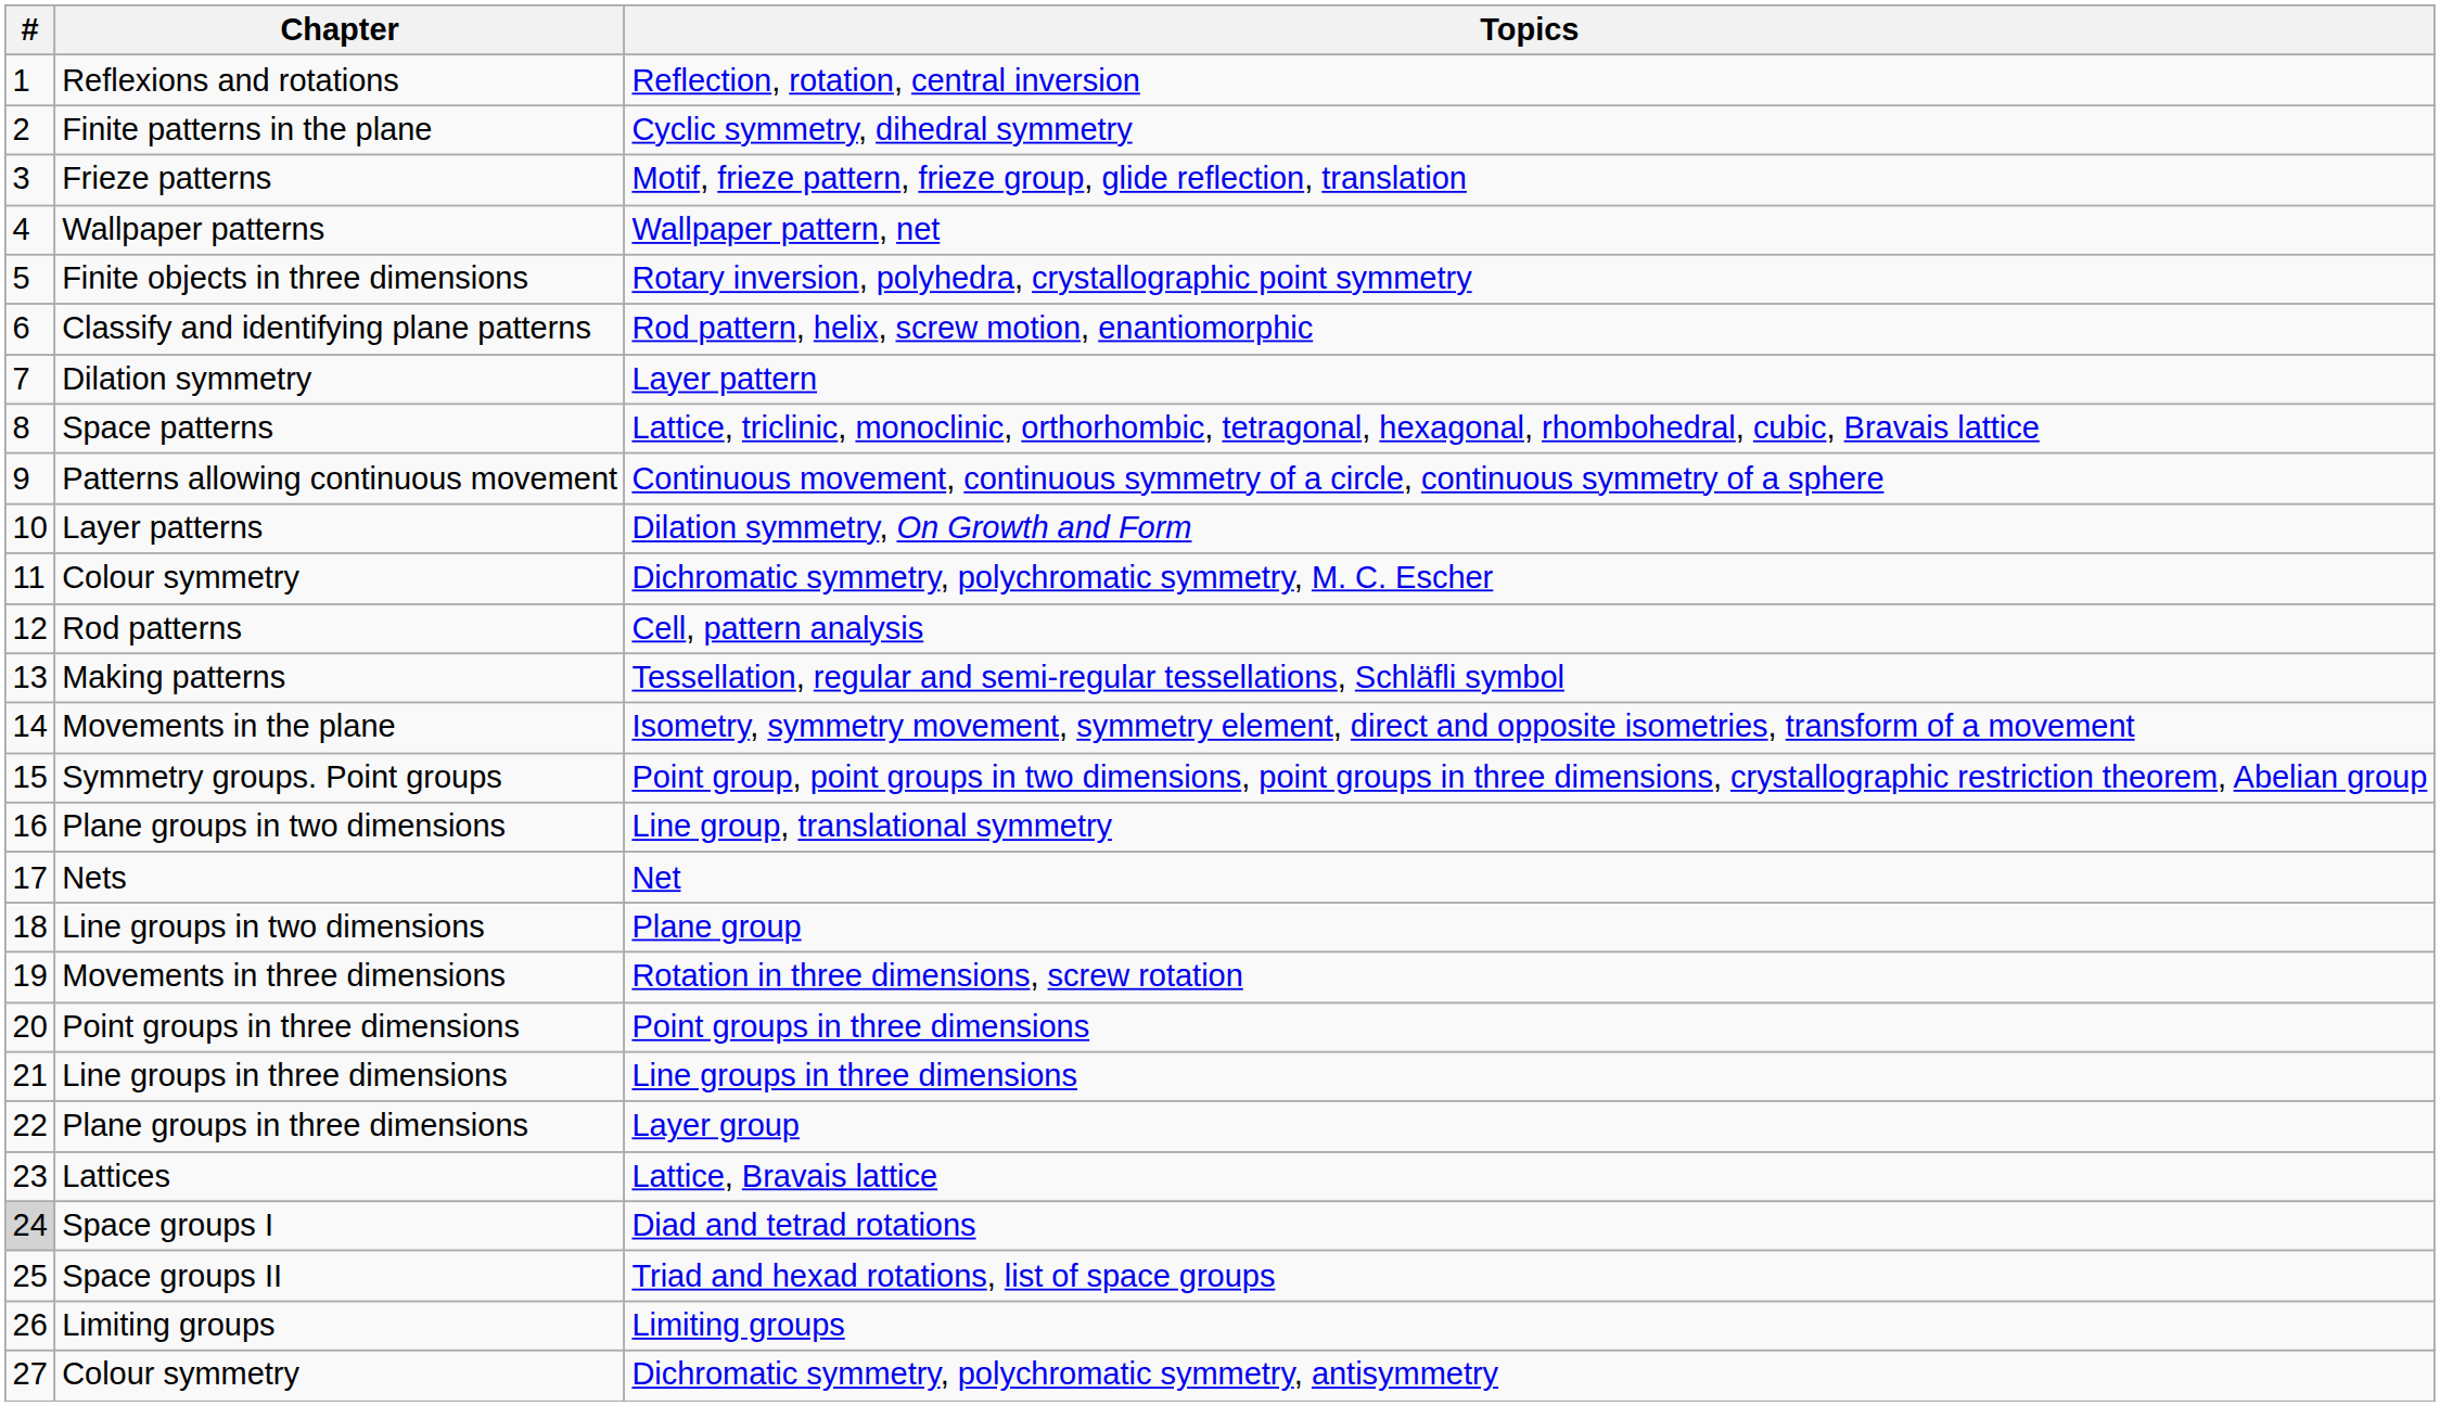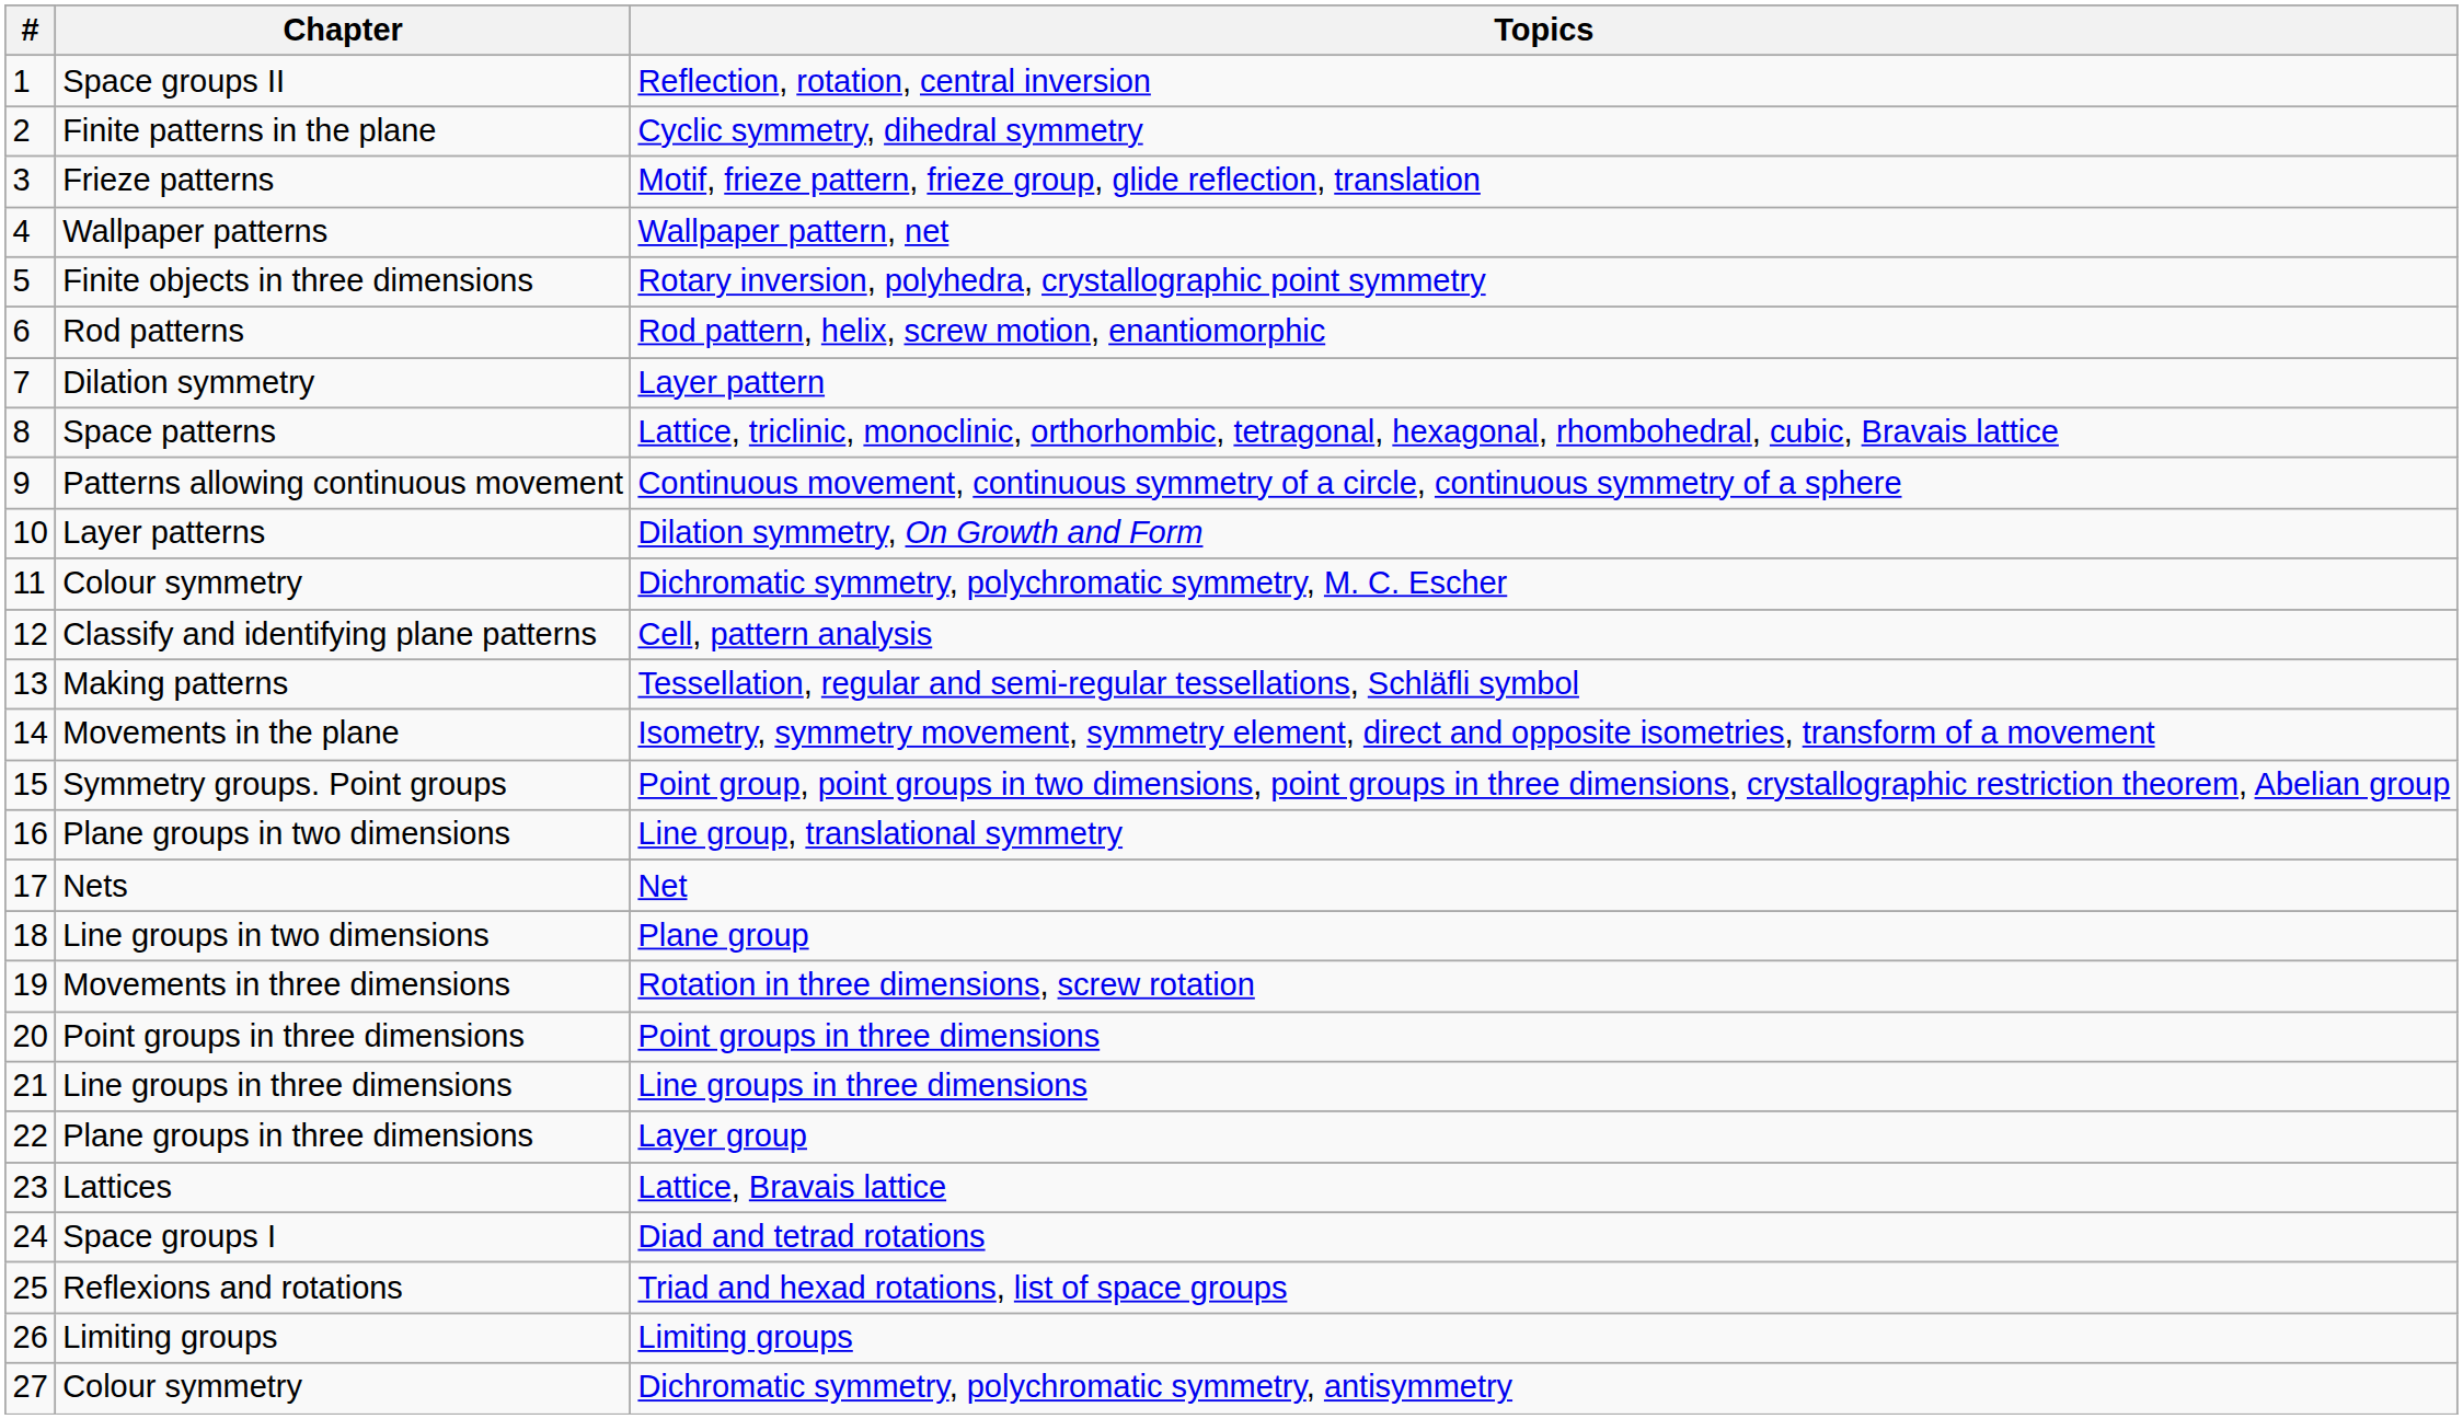Reflection, rotation, central inversion | Chapter: Reflexions and rotations -> Space groups II
Rod pattern, helix, screw motion, enantiomorphic | Chapter: Classify and identifying plane patterns -> Rod patterns
Cell, pattern analysis | Chapter: Rod patterns -> Classify and identifying plane patterns
Diad and tetrad rotations | #: lightgrey background -> no background
Triad and hexad rotations, list of space groups | Chapter: Space groups II -> Reflexions and rotations
